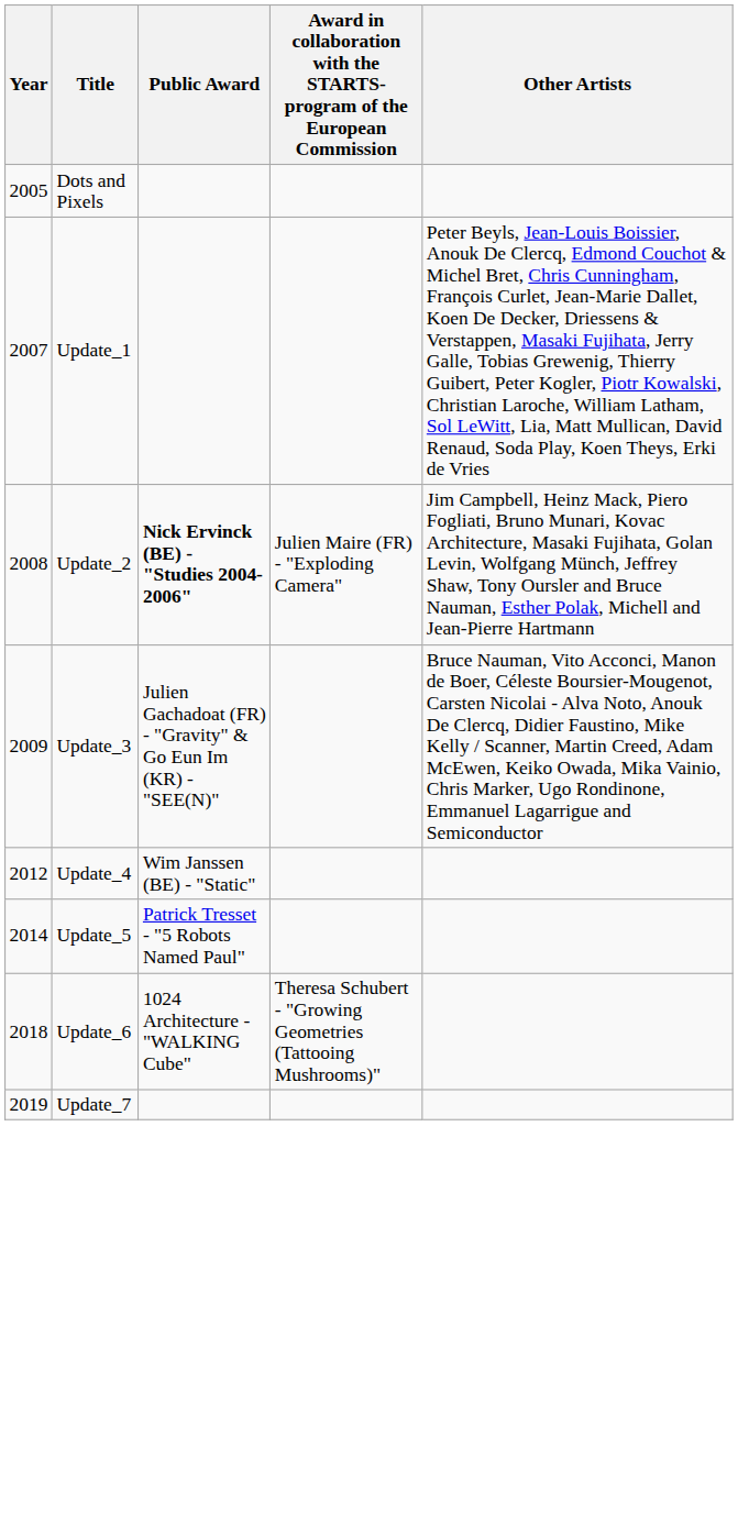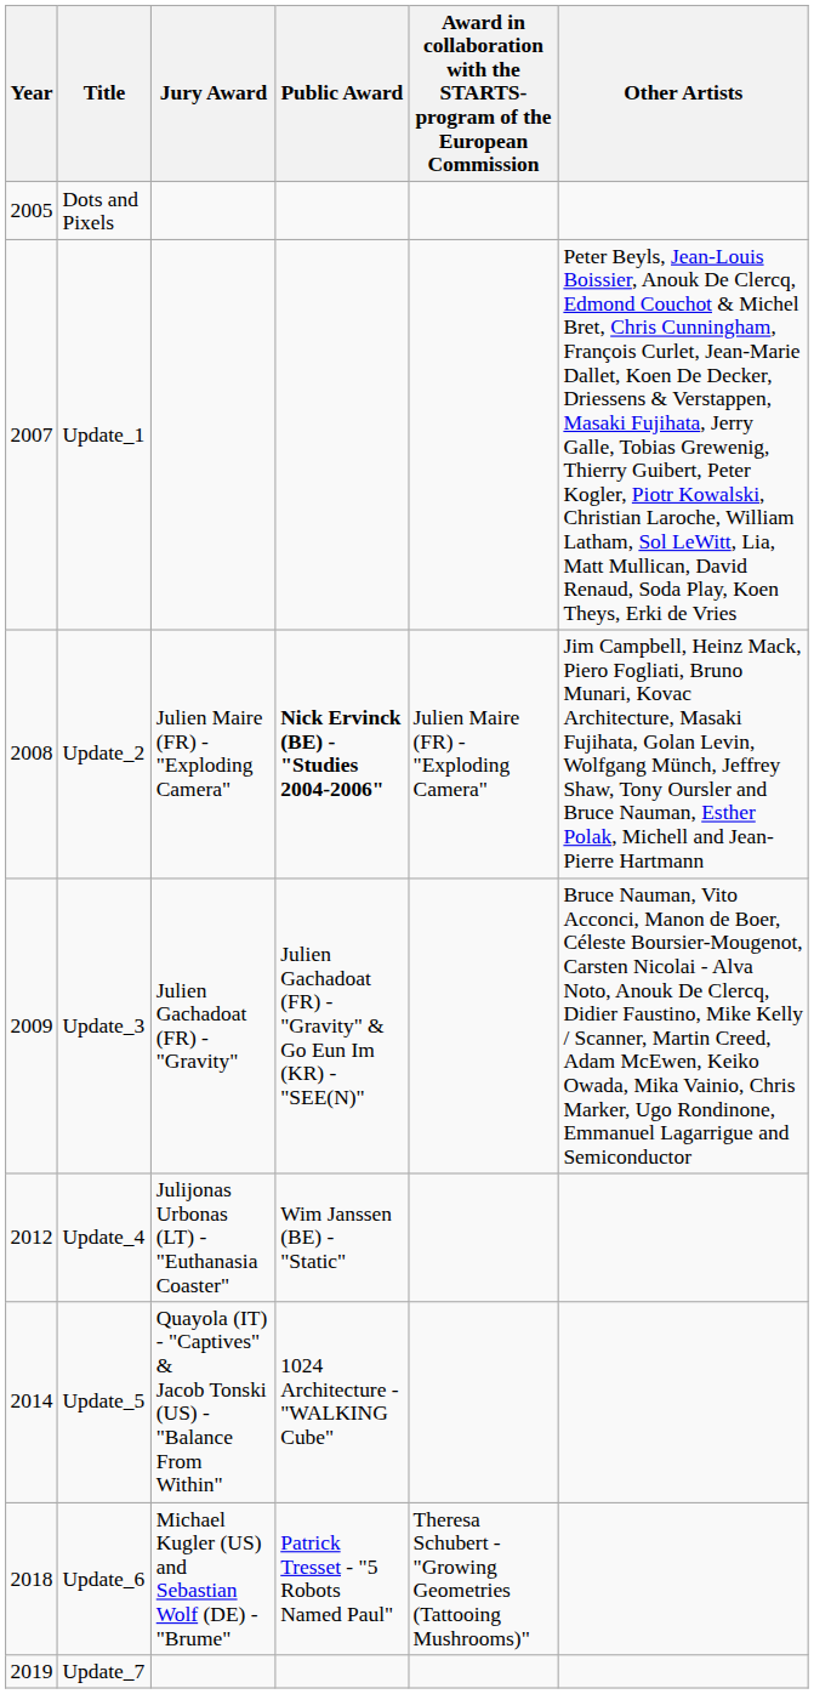+ column: Jury Award | Julien Maire (FR) - "Exploding Camera" | Julien Gachadoat (FR) - "Gravity" | Julijonas Urbonas (LT) - "Euthanasia Coaster" | Quayola (IT) - "Captives" & Jacob Tonski (US) - "Balance From Within" | Michael Kugler (US) and Sebastian Wolf (DE) - "Brume"
Update_5 | Public Award: Patrick Tresset - "5 Robots Named Paul" -> 1024 Architecture - "WALKING Cube"
Update_6 | Public Award: 1024 Architecture - "WALKING Cube" -> Patrick Tresset - "5 Robots Named Paul"
